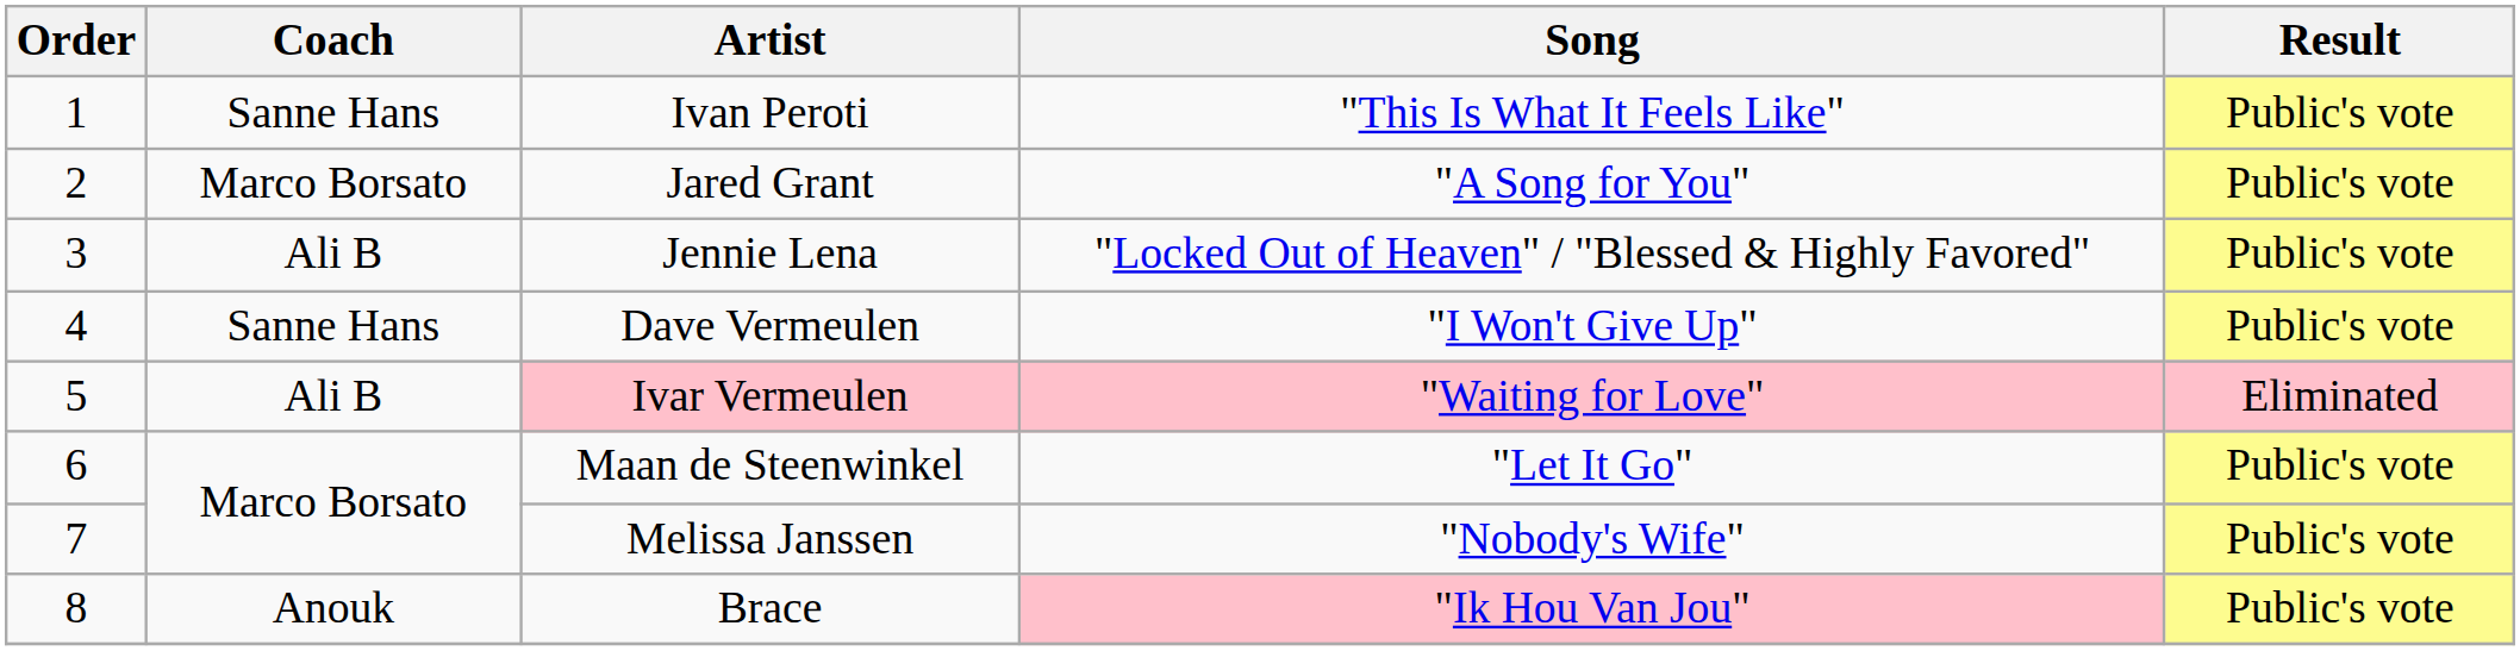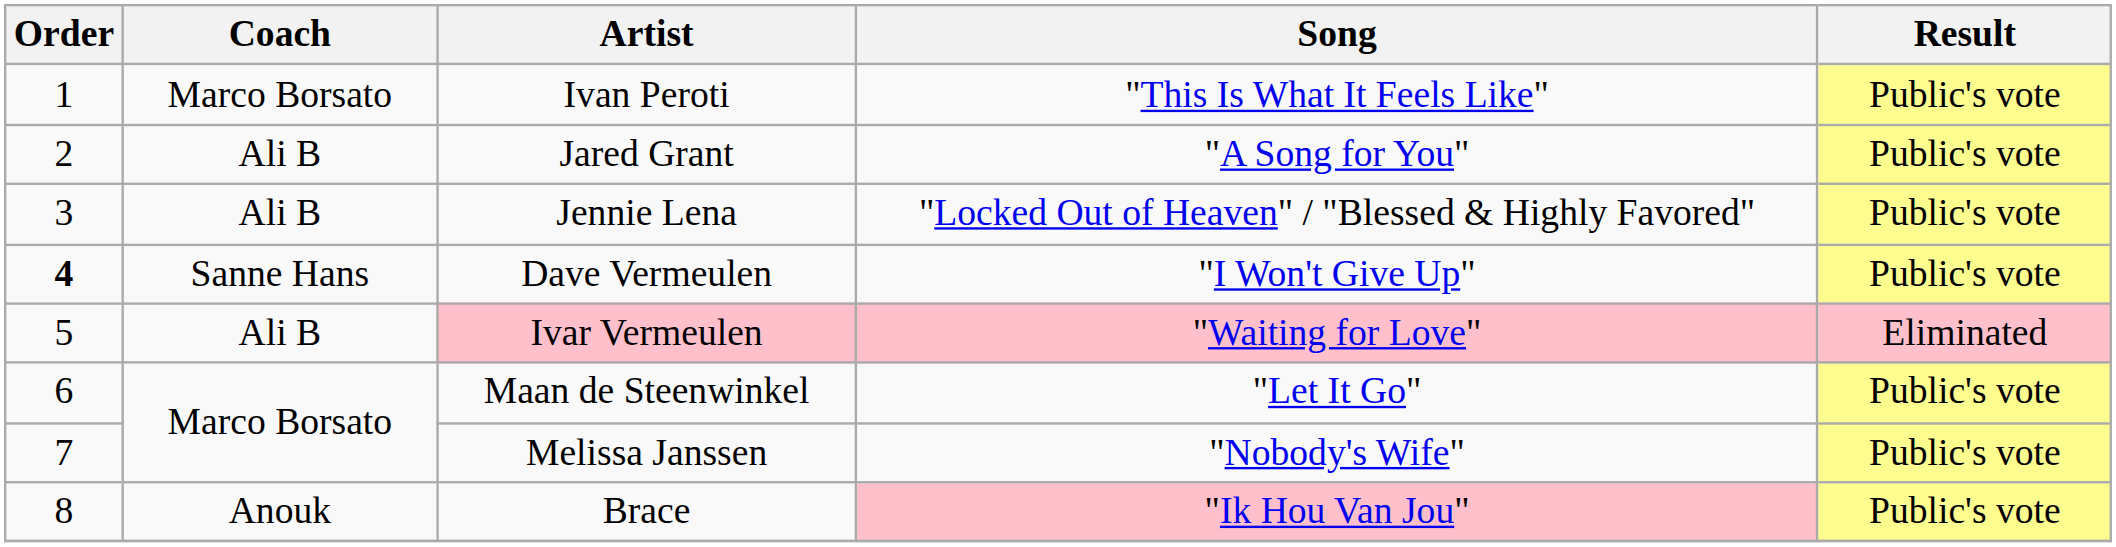Ivan Peroti | Coach: Sanne Hans -> Marco Borsato
Jared Grant | Coach: Marco Borsato -> Ali B
Dave Vermeulen | Order: normal -> bold
